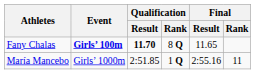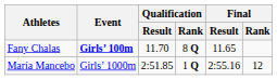Fany Chalas | Qualification / Result: bold -> normal
María Mancebo | Final / Rank: 11 -> 12
